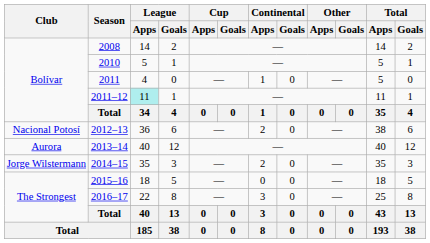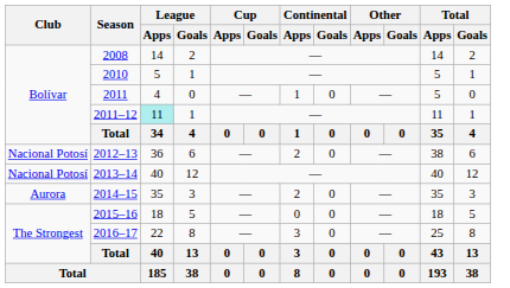2013–14 | Club: Aurora -> Nacional Potosí
2014–15 | Club: Jorge Wilstermann -> Aurora
